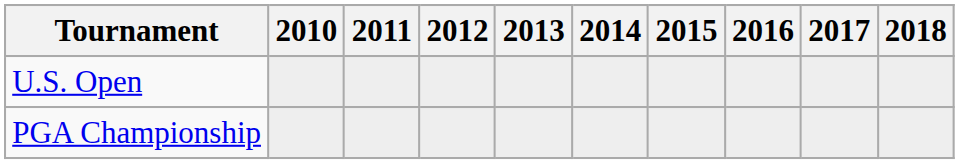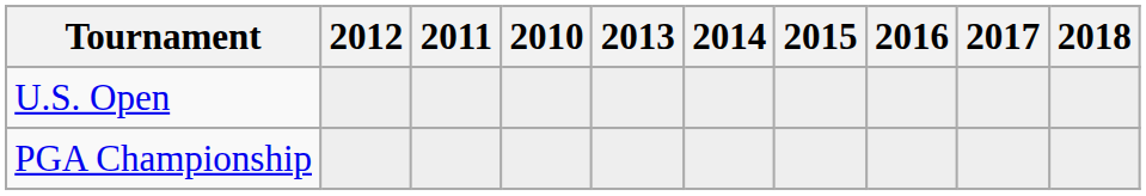columns swapped: 2010 <-> 2012
